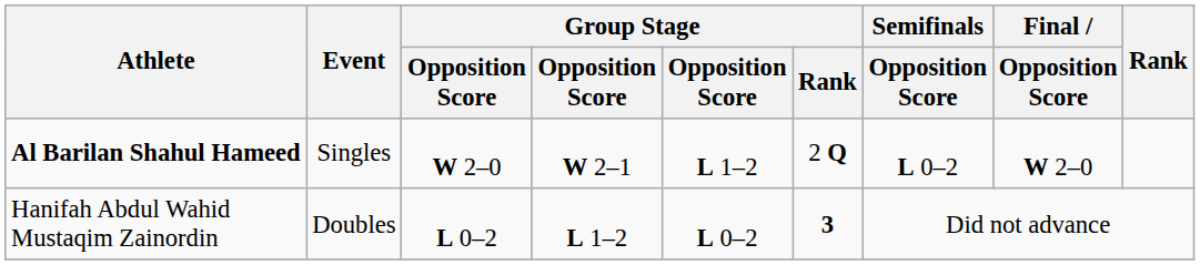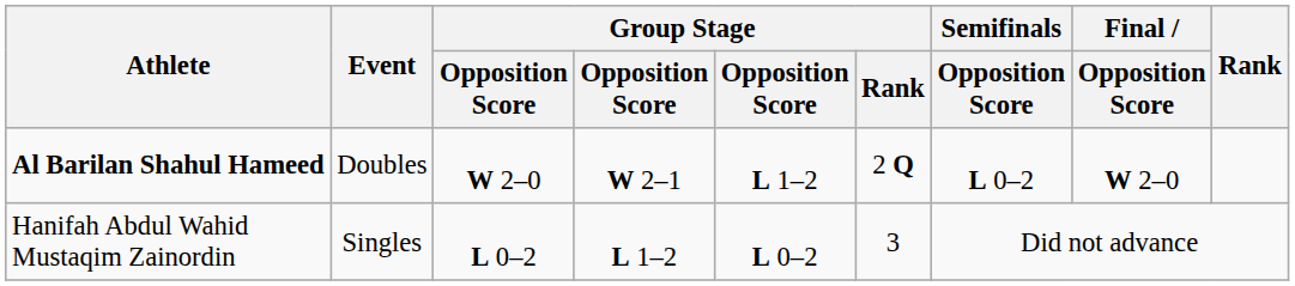Al Barilan Shahul Hameed | Event: Singles -> Doubles
Hanifah Abdul Wahid Mustaqim Zainordin | Event: Doubles -> Singles
Hanifah Abdul Wahid Mustaqim Zainordin | Group Stage / Rank: bold -> normal
